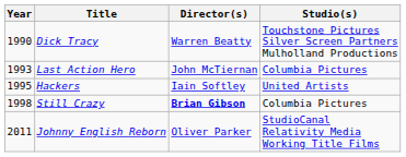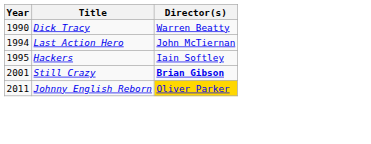- column: Studio(s) | Touchstone Pictures Silver Screen Partners Mulholland Productions | Columbia Pictures | United Artists | Columbia Pictures | StudioCanal Relativity Media Working Title Films
Last Action Hero | Year: 1993 -> 1994
Still Crazy | Year: 1998 -> 2001
Johnny English Reborn | Director(s): no background -> gold background
